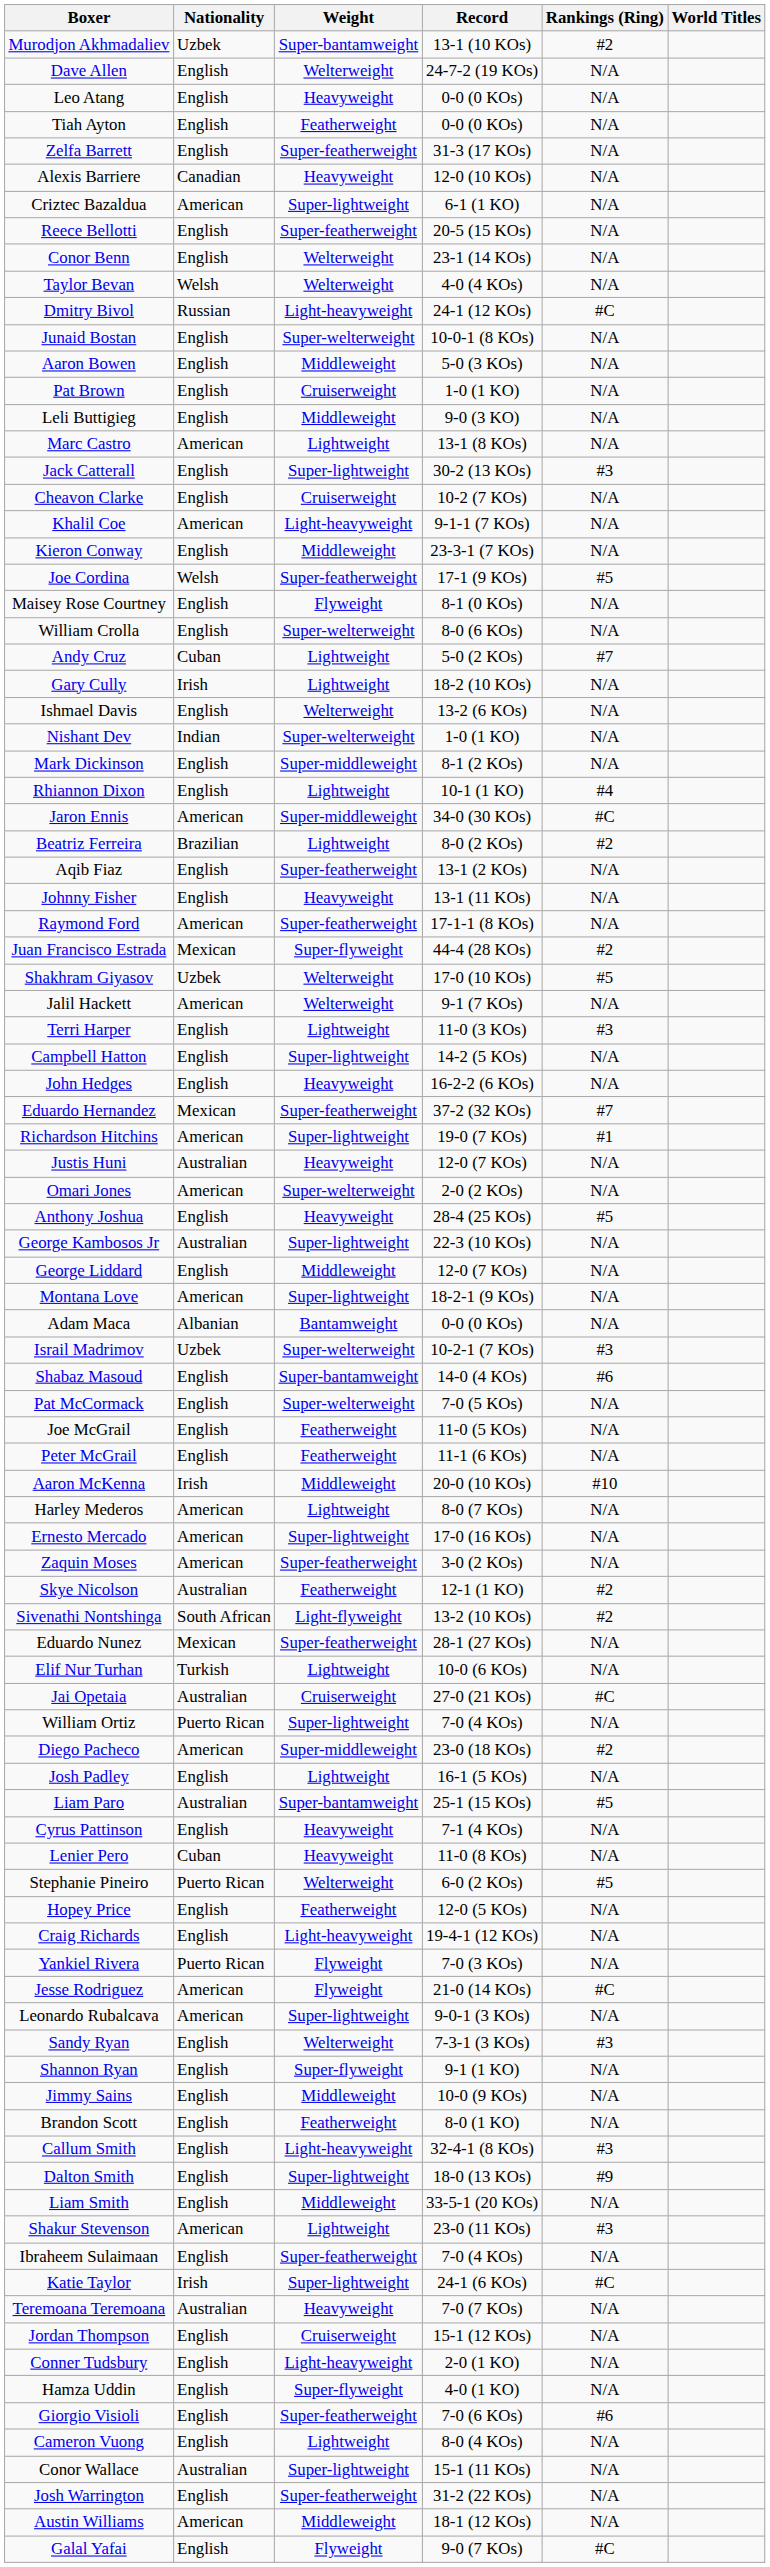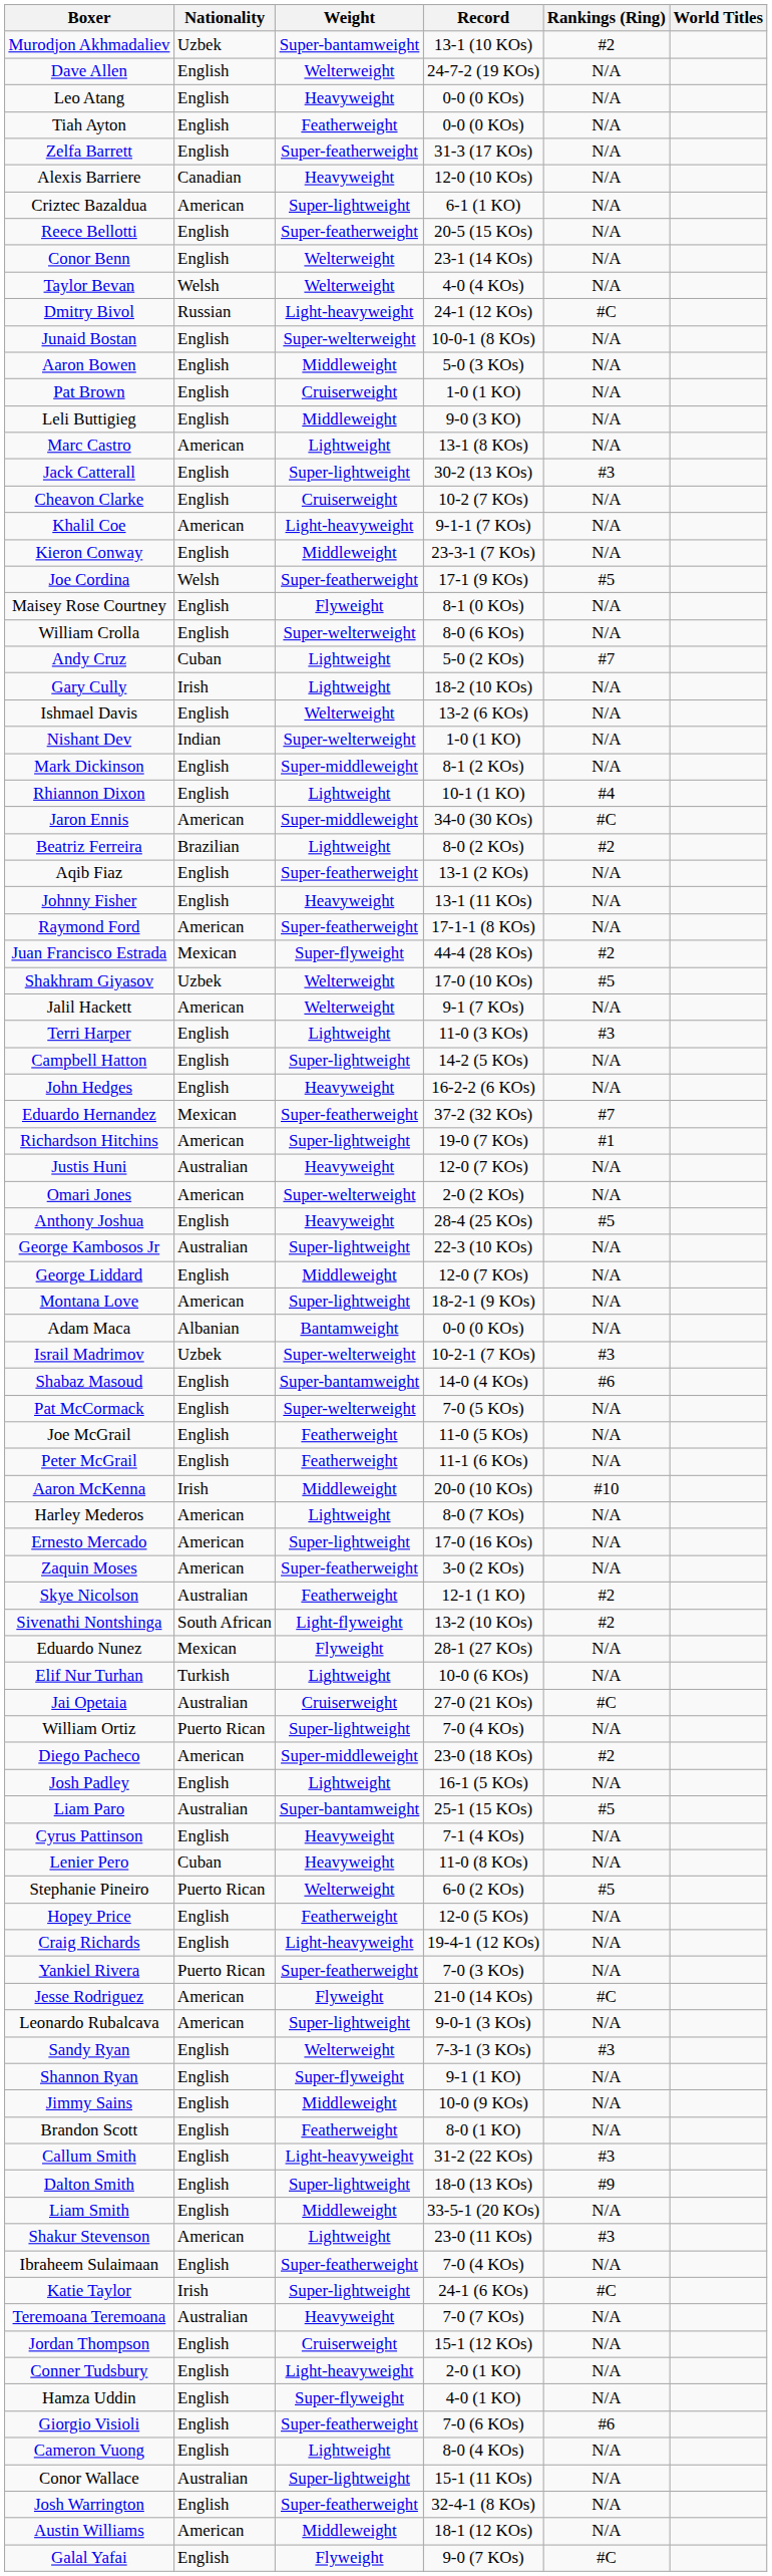Eduardo Nunez | Weight: Super-featherweight -> Flyweight
Yankiel Rivera | Weight: Flyweight -> Super-featherweight
Callum Smith | Record: 32-4-1 (8 KOs) -> 31-2 (22 KOs)
Josh Warrington | Record: 31-2 (22 KOs) -> 32-4-1 (8 KOs)
